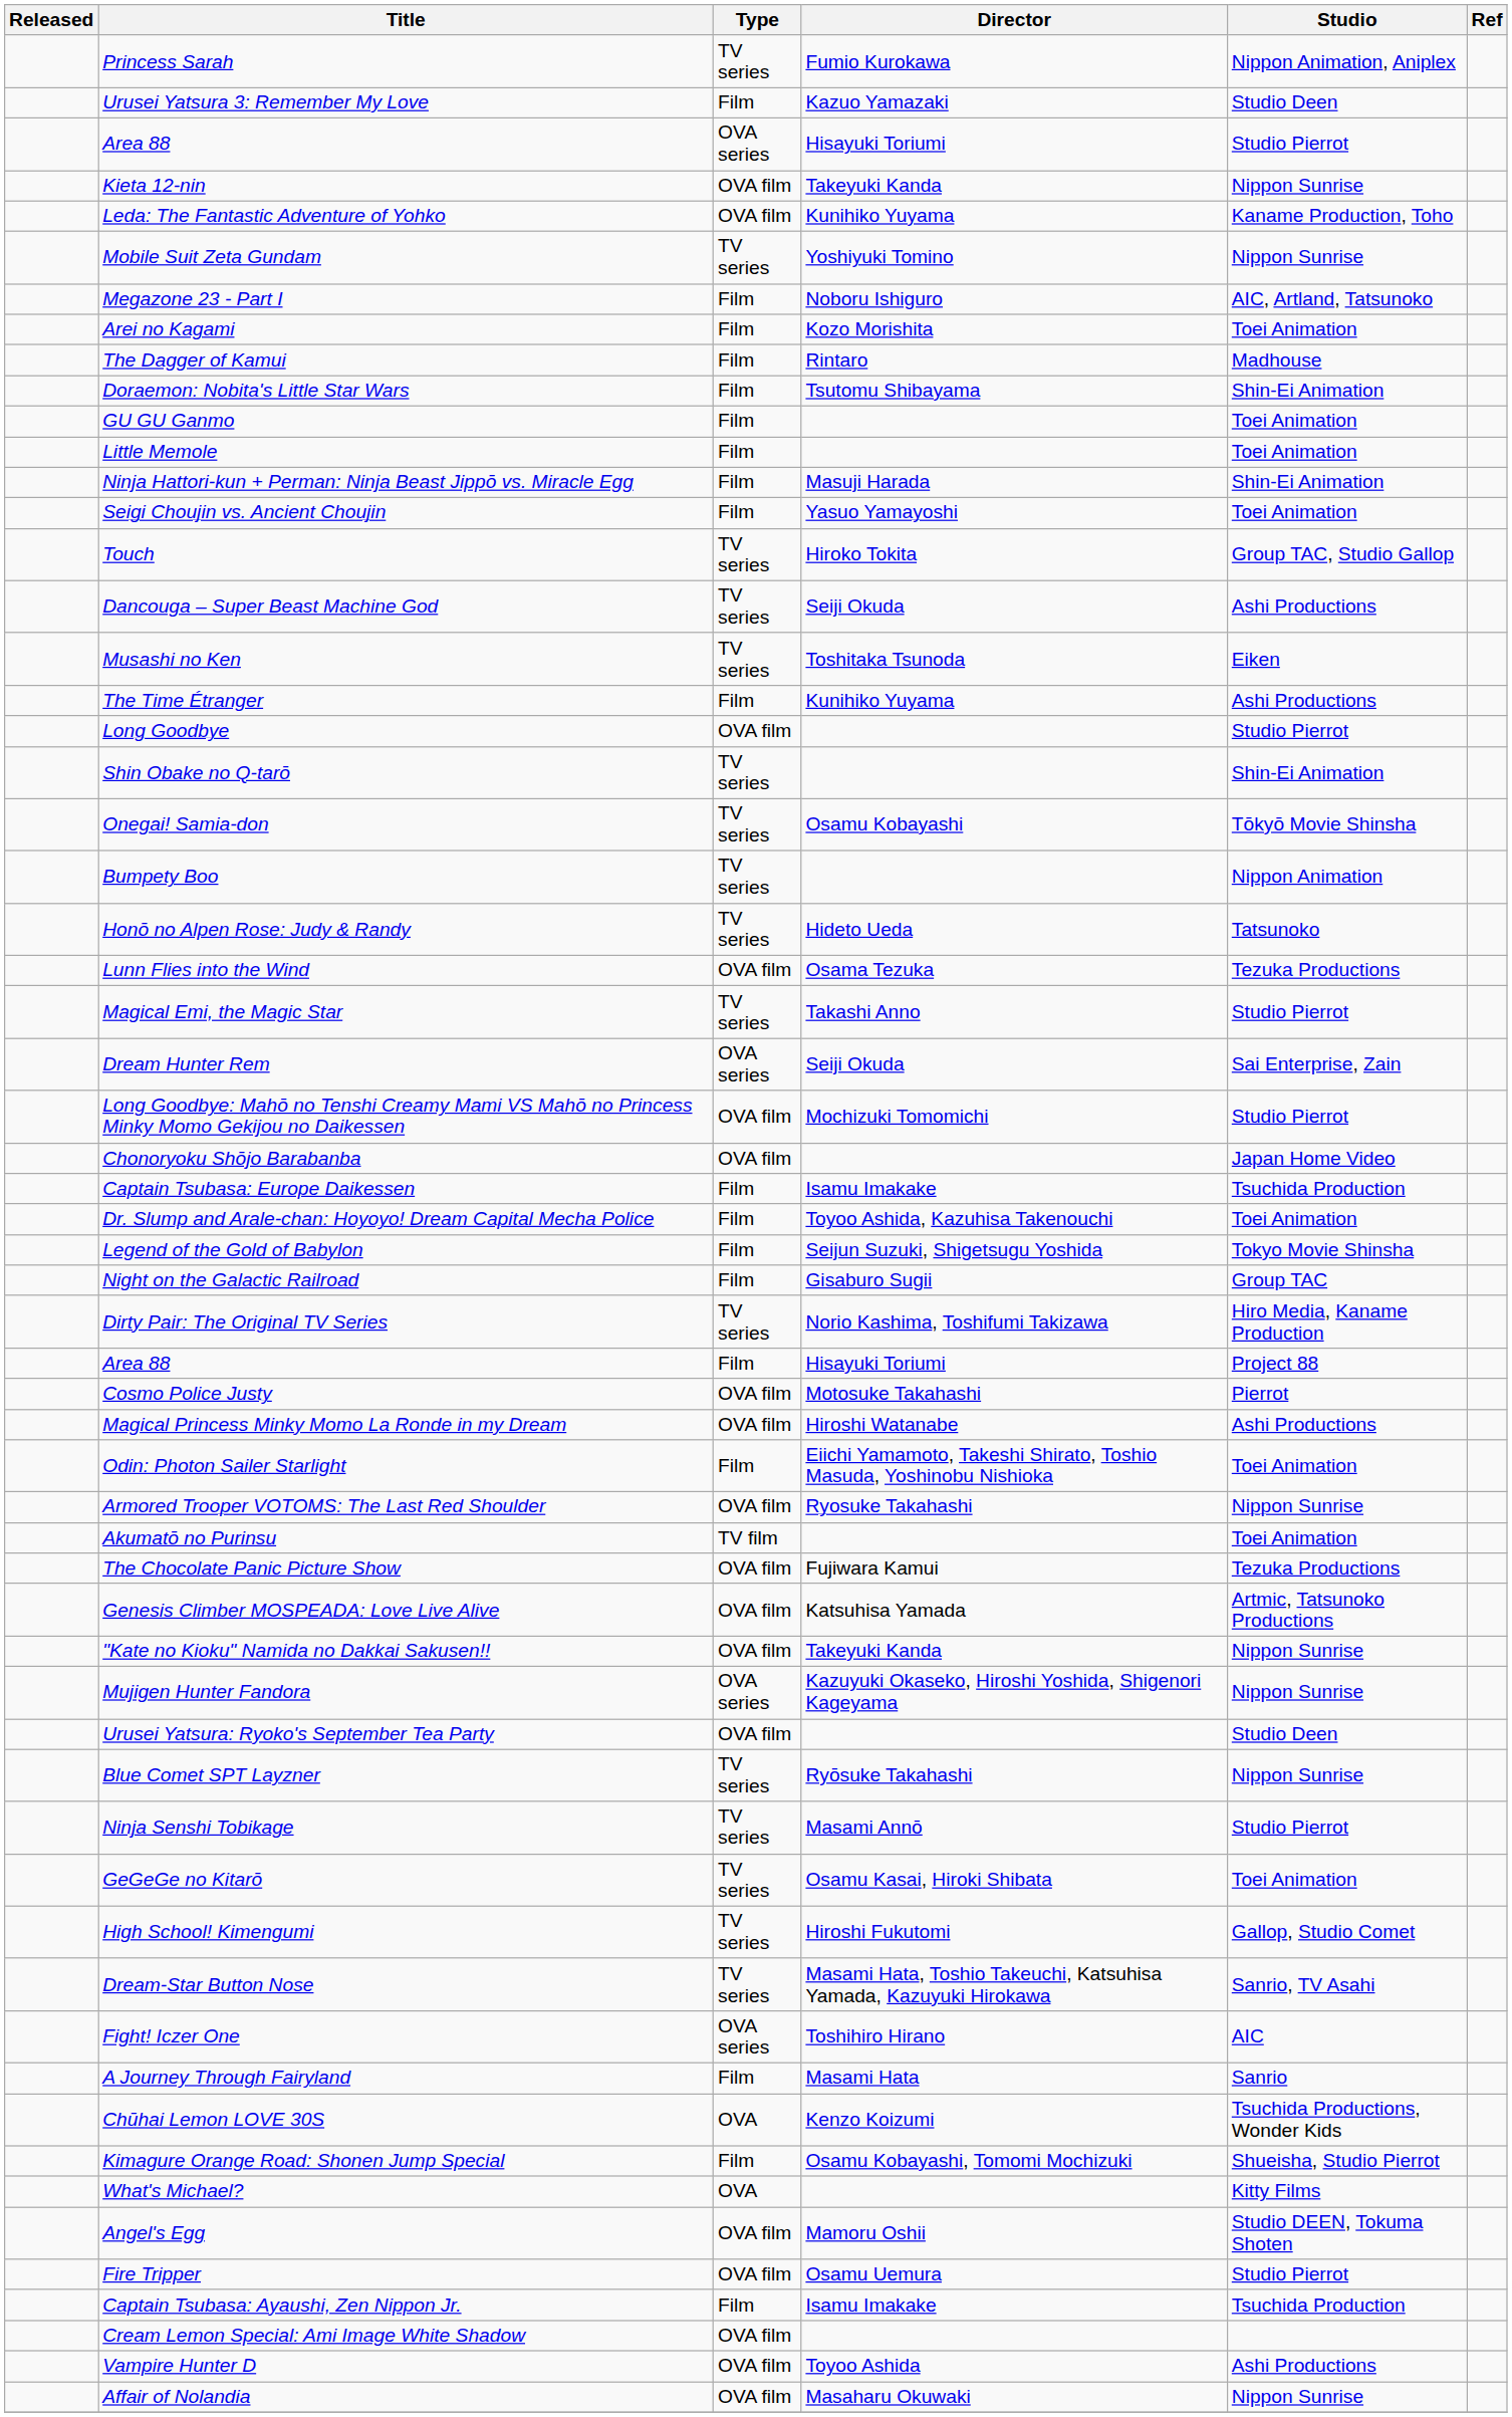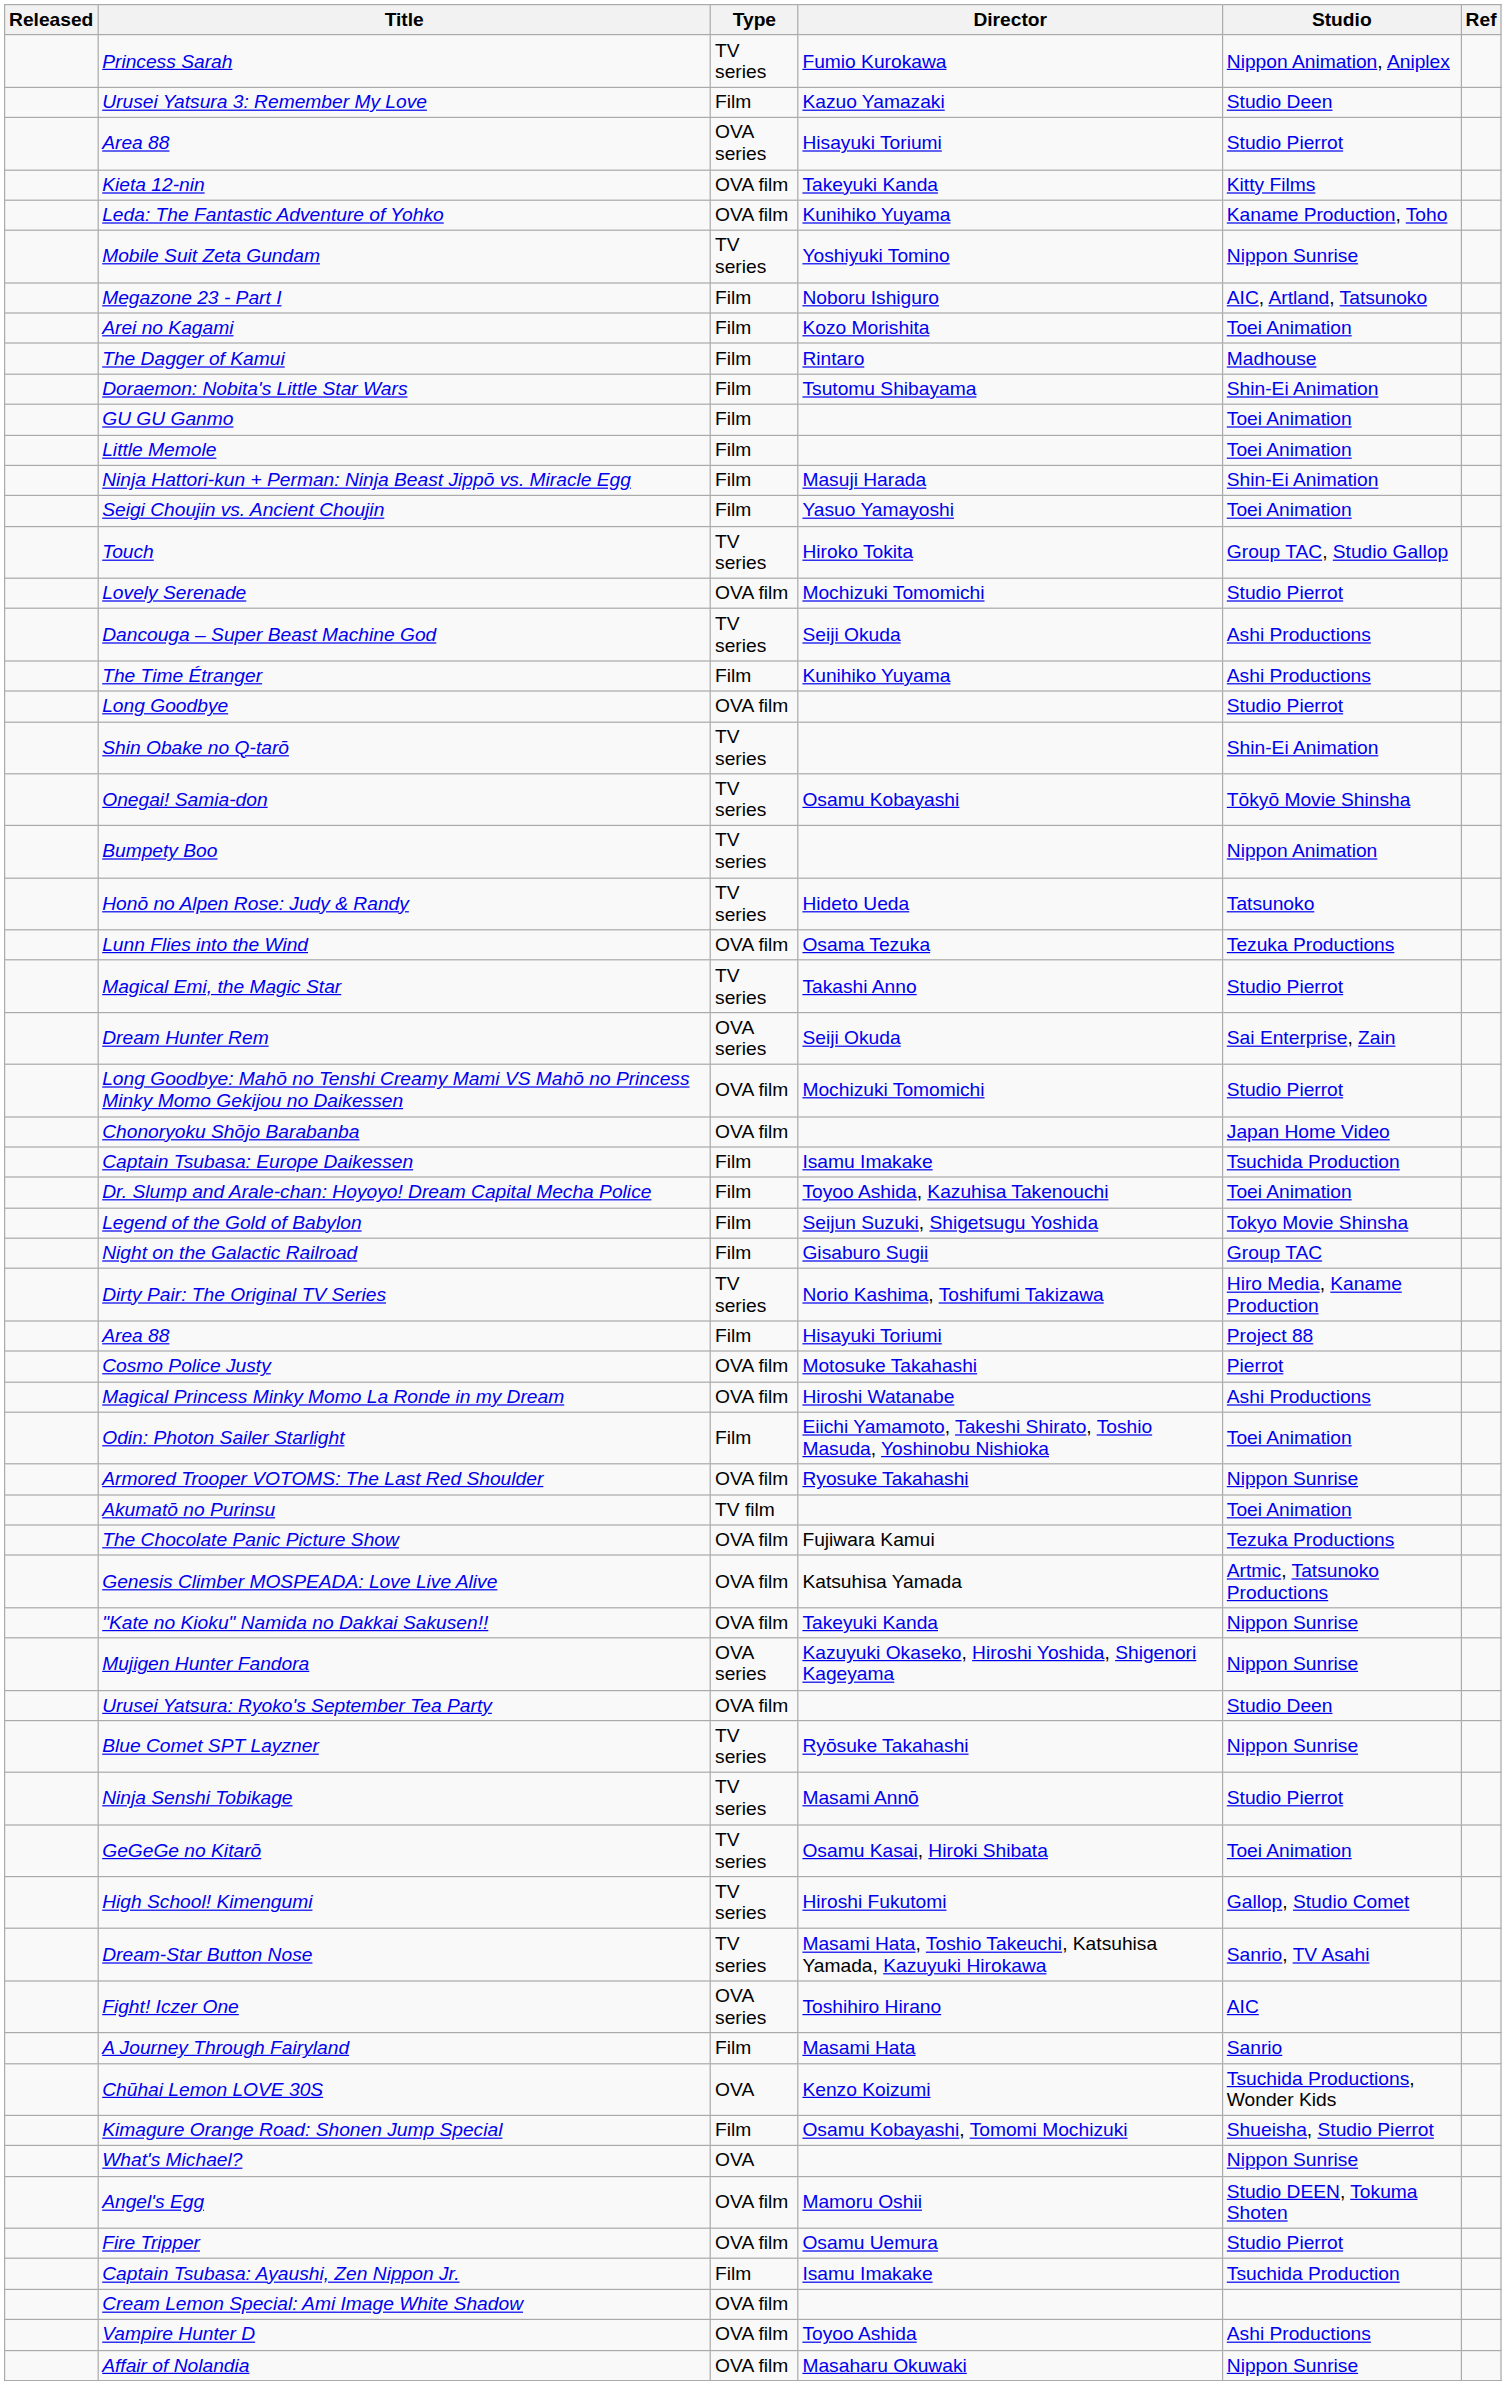Kieta 12-nin | Studio: Nippon Sunrise -> Kitty Films
+ row: Lovely Serenade | OVA film | Mochizuki Tomomichi | Studio Pierrot
- row: Musashi no Ken | TV series | Toshitaka Tsunoda | Eiken
What's Michael? | Studio: Kitty Films -> Nippon Sunrise
